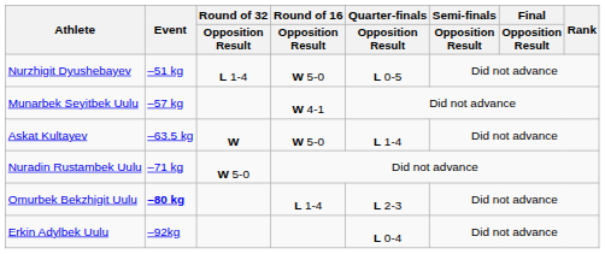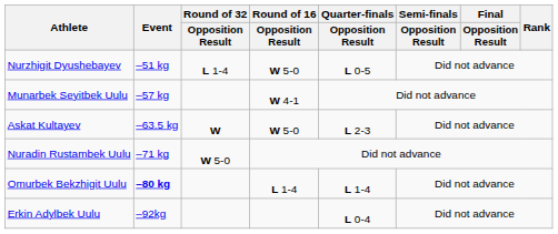Askat Kultayev | Quarter-finals / Opposition Result: L 1-4 -> L 2-3
Omurbek Bekzhigit Uulu | Quarter-finals / Opposition Result: L 2-3 -> L 1-4
